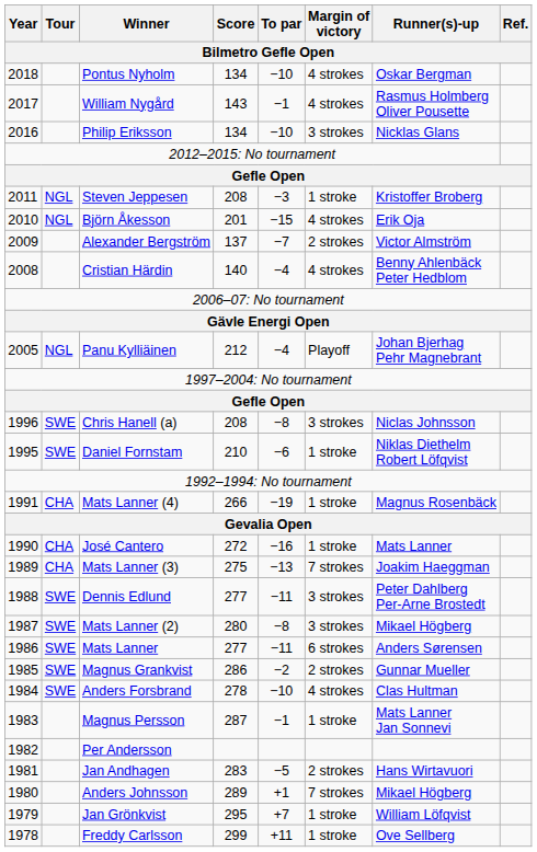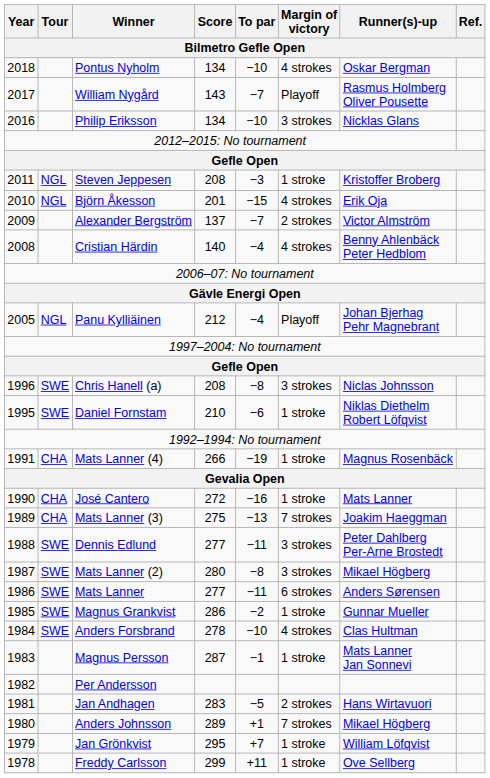William Nygård | To par: −1 -> −7
William Nygård | Margin of victory: 4 strokes -> Playoff
Magnus Grankvist | Margin of victory: 2 strokes -> 1 stroke
